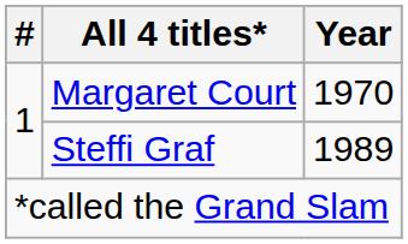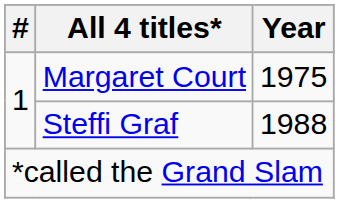Margaret Court | Year: 1970 -> 1975
Steffi Graf | Year: 1989 -> 1988
